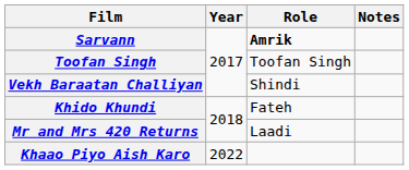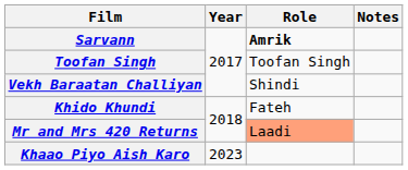Mr and Mrs 420 Returns | Role: no background -> lightsalmon background
Khaao Piyo Aish Karo | Year: 2022 -> 2023
